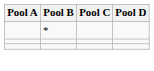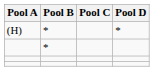+ row: (H) | * | *
